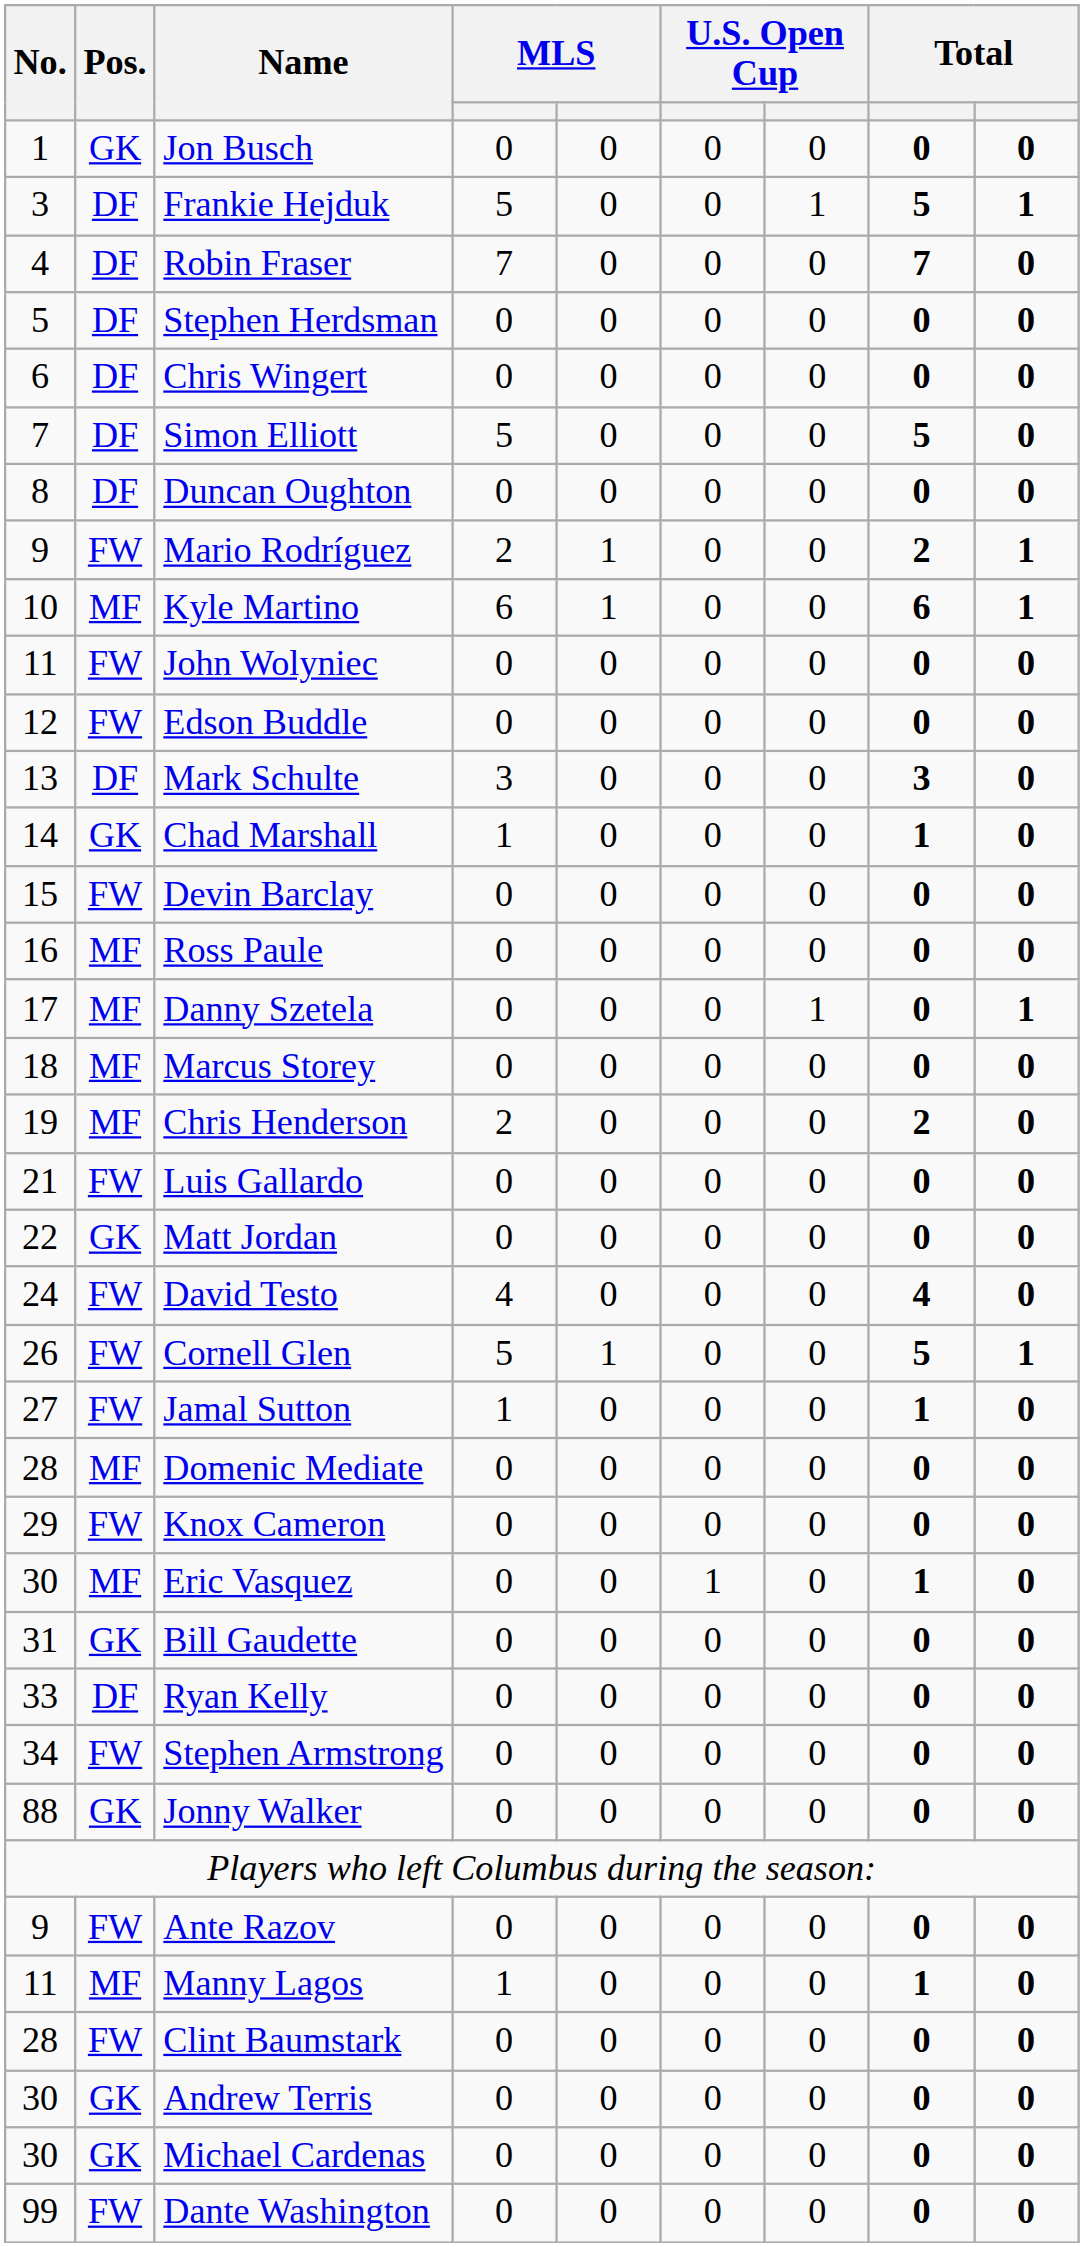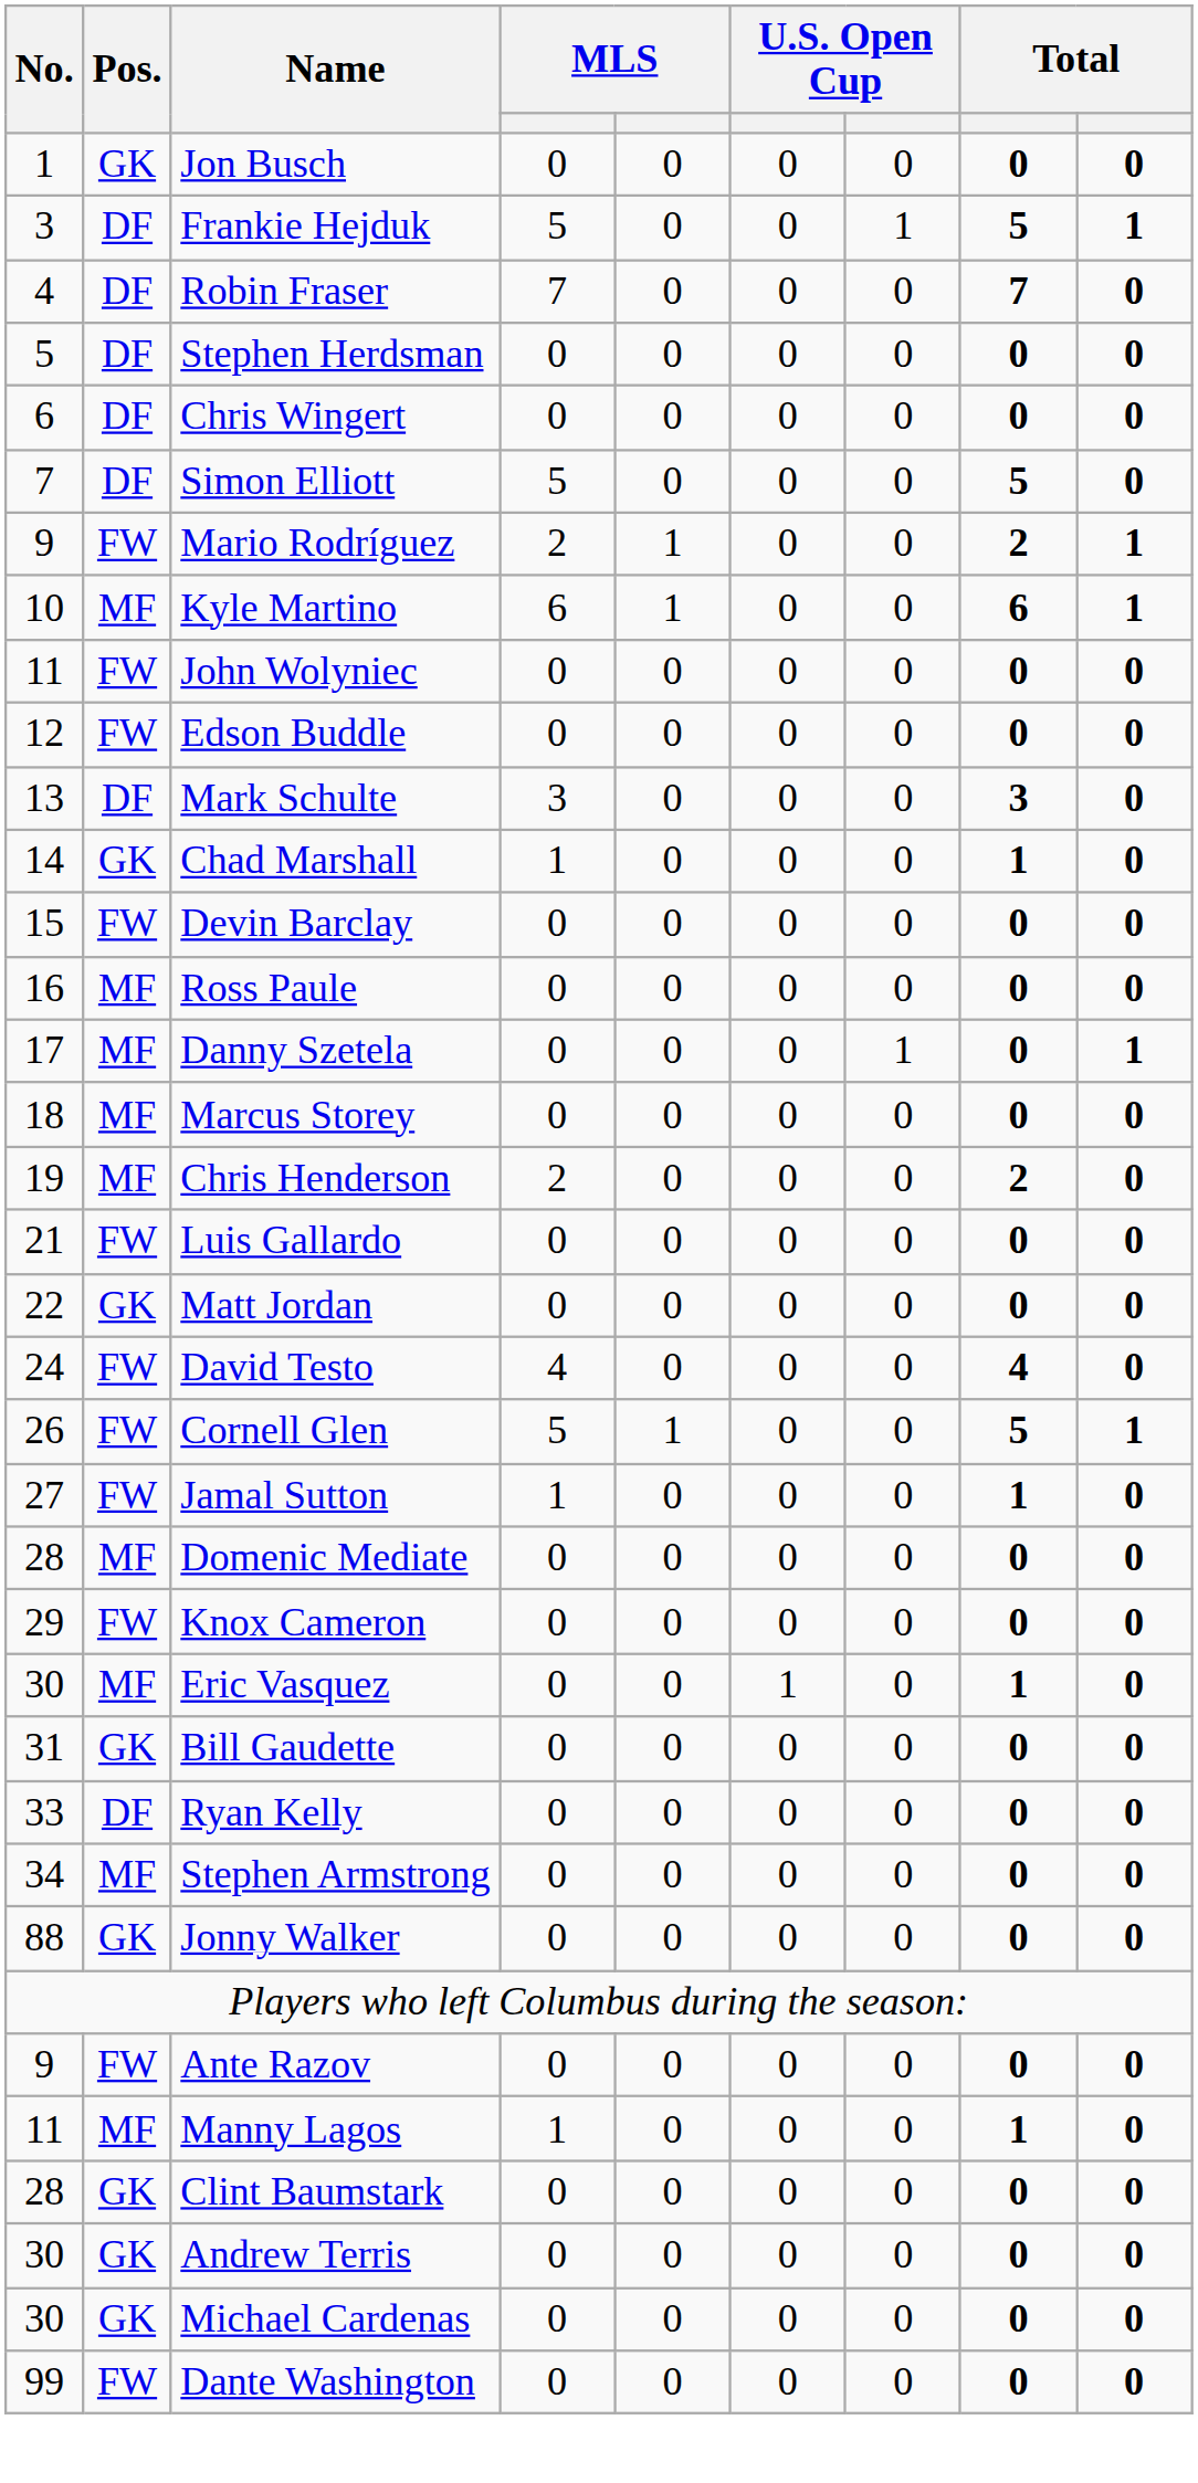- row: 8 | DF | Duncan Oughton | 0 | 0 | 0 | 0 | 0 | 0
Stephen Armstrong | Pos.: FW -> MF
Clint Baumstark | Pos.: FW -> GK
